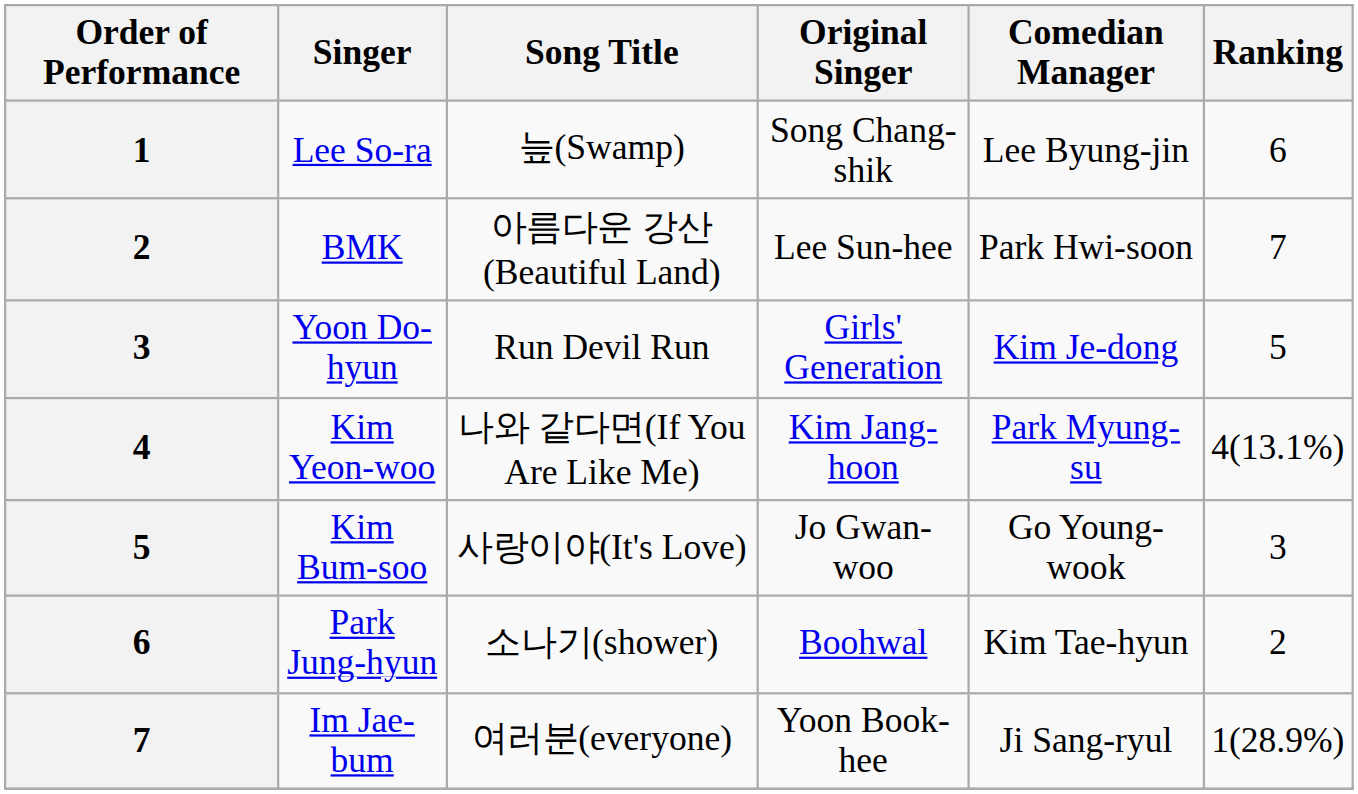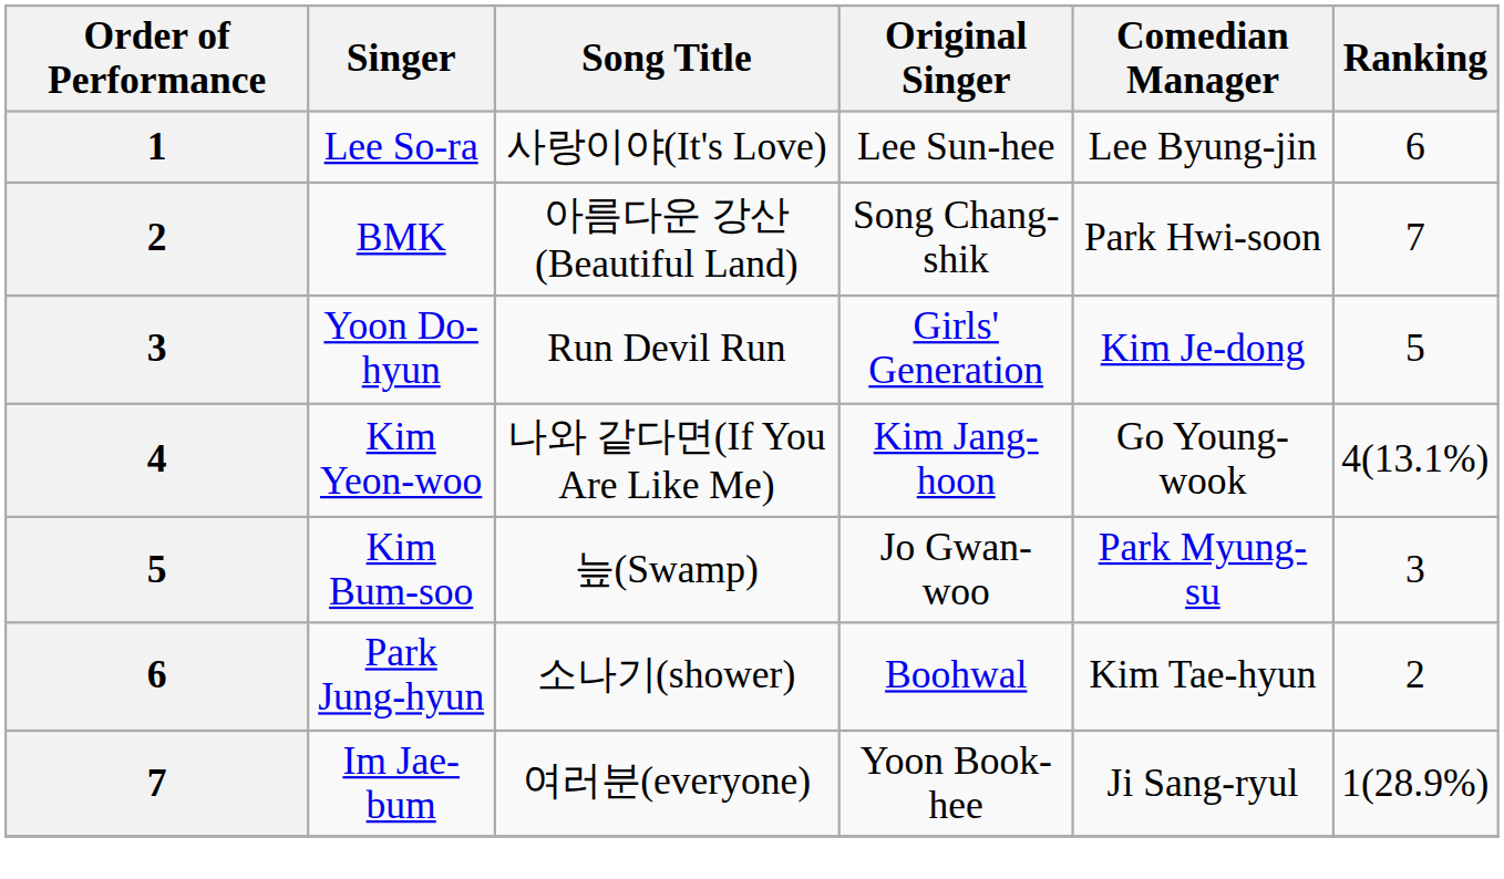Lee So-ra | Song Title: 늪(Swamp) -> 사랑이야(It's Love)
Lee So-ra | Original Singer: Song Chang-shik -> Lee Sun-hee
BMK | Original Singer: Lee Sun-hee -> Song Chang-shik
Kim Yeon-woo | Comedian Manager: Park Myung-su -> Go Young-wook
Kim Bum-soo | Song Title: 사랑이야(It's Love) -> 늪(Swamp)
Kim Bum-soo | Comedian Manager: Go Young-wook -> Park Myung-su
